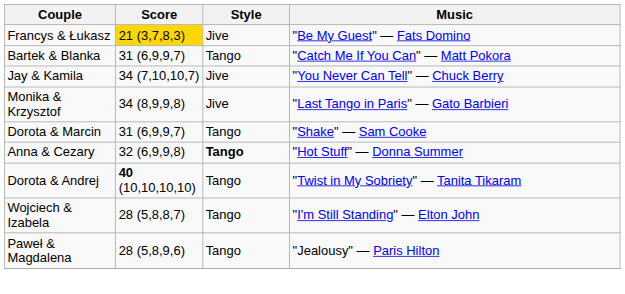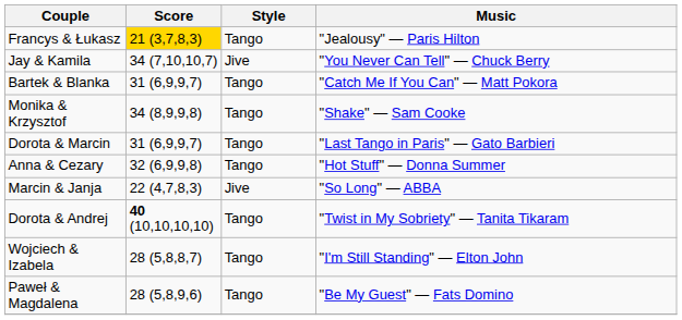Francys & Łukasz | Style: Jive -> Tango
Francys & Łukasz | Music: "Be My Guest" — Fats Domino -> "Jealousy" — Paris Hilton
rows swapped: Bartek & Blanka <-> Jay & Kamila
Monika & Krzysztof | Style: Jive -> Tango
Monika & Krzysztof | Music: "Last Tango in Paris" — Gato Barbieri -> "Shake" — Sam Cooke
Dorota & Marcin | Music: "Shake" — Sam Cooke -> "Last Tango in Paris" — Gato Barbieri
Anna & Cezary | Style: bold -> normal
+ row: Marcin & Janja | 22 (4,7,8,3) | Jive | "So Long" — ABBA
Paweł & Magdalena | Music: "Jealousy" — Paris Hilton -> "Be My Guest" — Fats Domino
